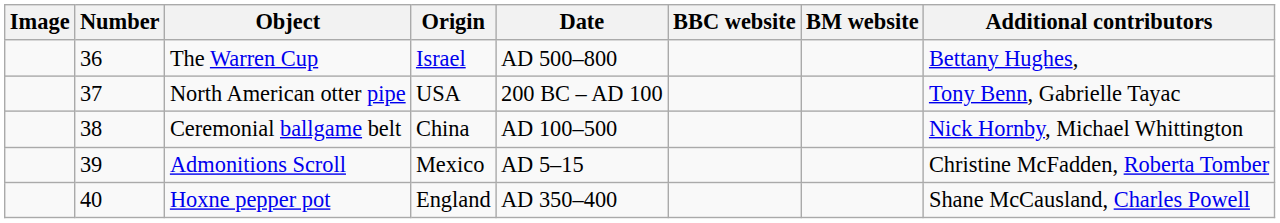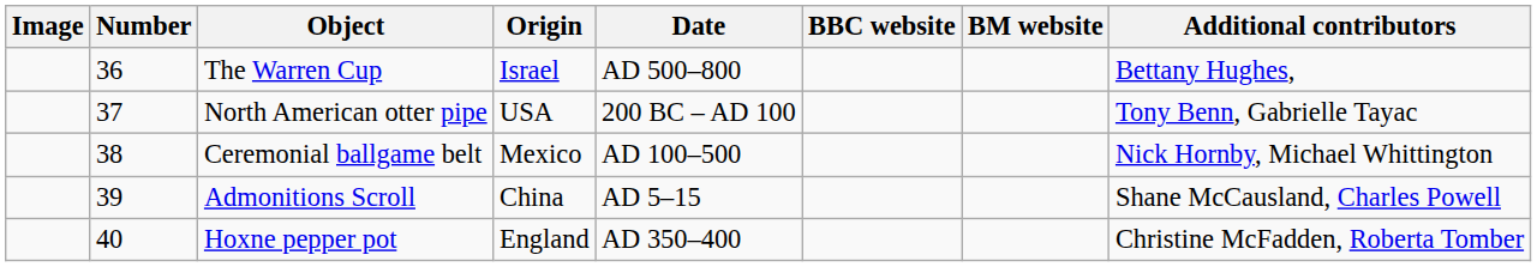Ceremonial ballgame belt | Origin: China -> Mexico
Admonitions Scroll | Origin: Mexico -> China
Admonitions Scroll | Additional contributors: Christine McFadden, Roberta Tomber -> Shane McCausland, Charles Powell
Hoxne pepper pot | Additional contributors: Shane McCausland, Charles Powell -> Christine McFadden, Roberta Tomber
